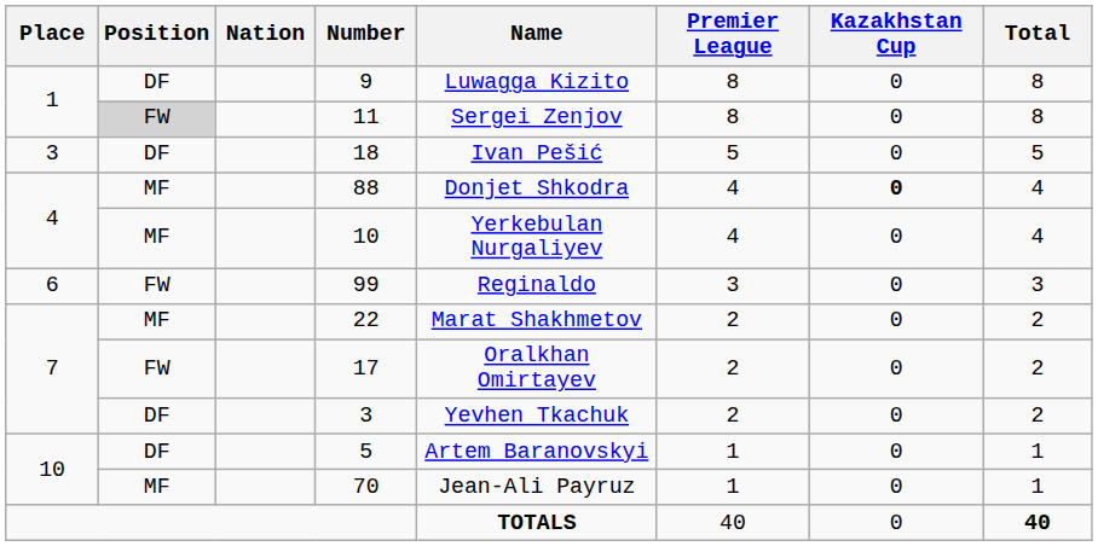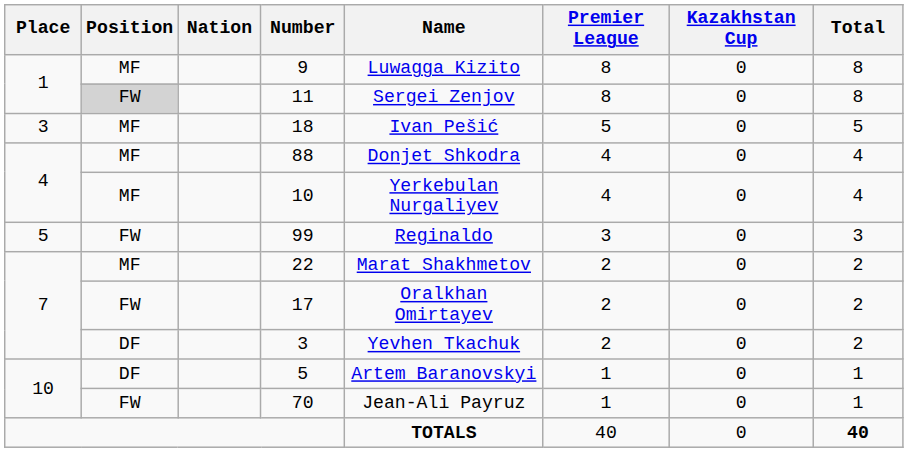9 | Position: DF -> MF
18 | Position: DF -> MF
88 | Kazakhstan Cup: bold -> normal
99 | Place: 6 -> 5
70 | Position: MF -> FW
